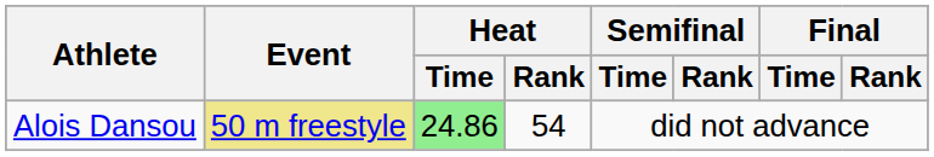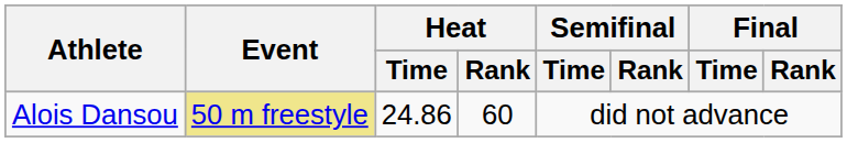Alois Dansou | Heat / Time: lightgreen background -> no background
Alois Dansou | Heat / Rank: 54 -> 60
